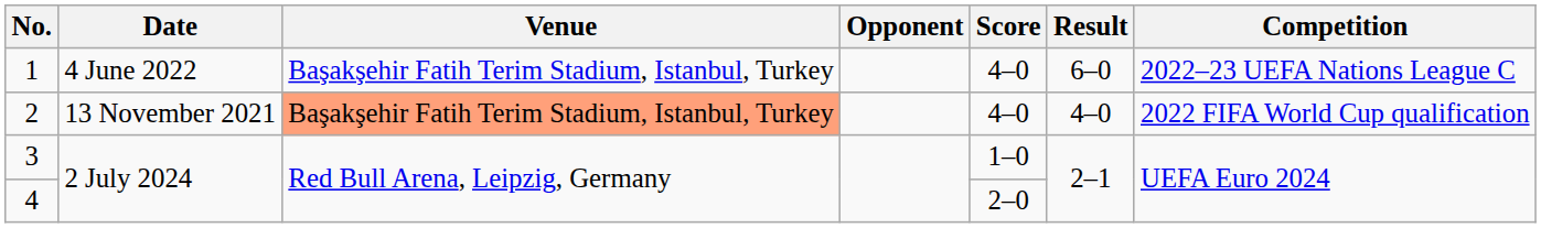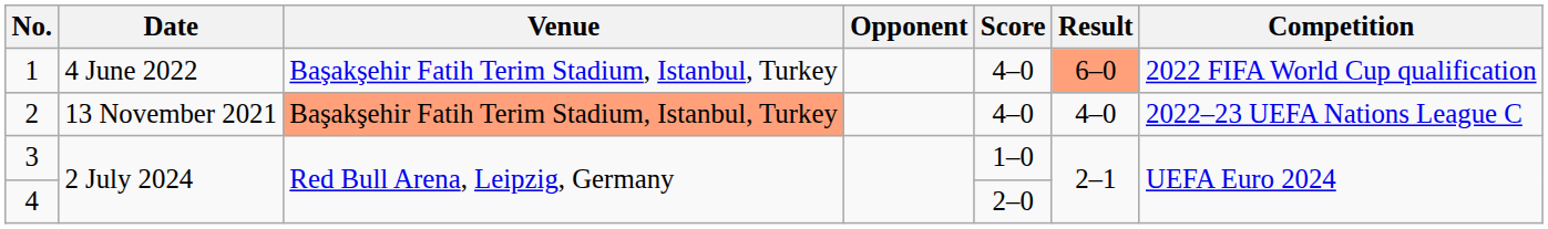1 | Result: no background -> lightsalmon background
1 | Competition: 2022–23 UEFA Nations League C -> 2022 FIFA World Cup qualification
2 | Competition: 2022 FIFA World Cup qualification -> 2022–23 UEFA Nations League C
